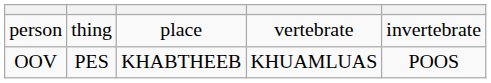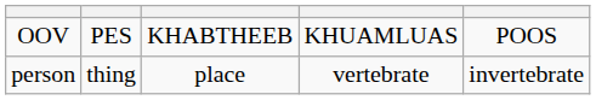rows swapped: person <-> OOV
